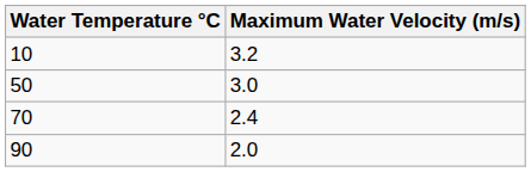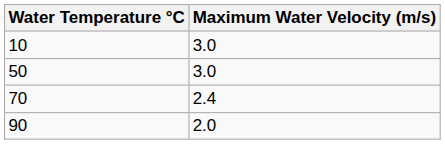10 | Maximum Water Velocity (m/s): 3.2 -> 3.0
